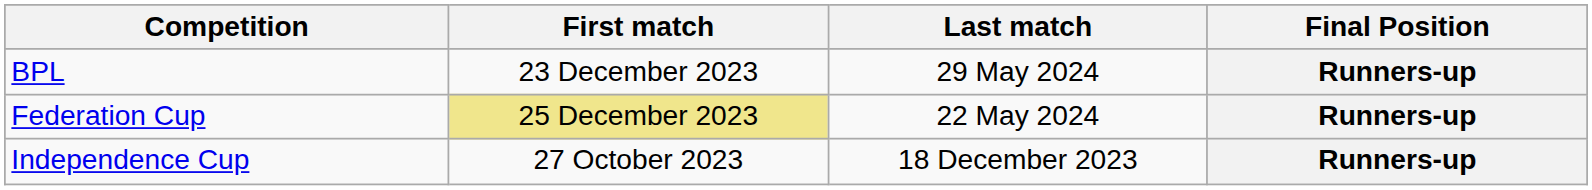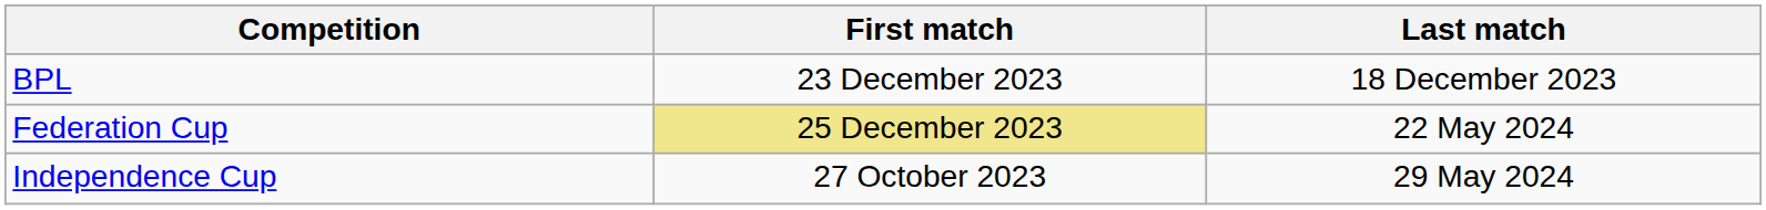- column: Final Position | Runners-up | Runners-up | Runners-up
BPL | Last match: 29 May 2024 -> 18 December 2023
Independence Cup | Last match: 18 December 2023 -> 29 May 2024
